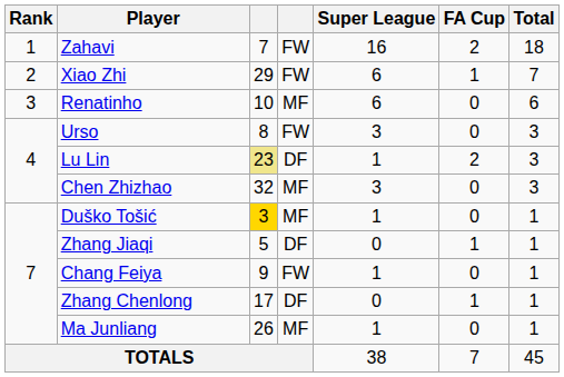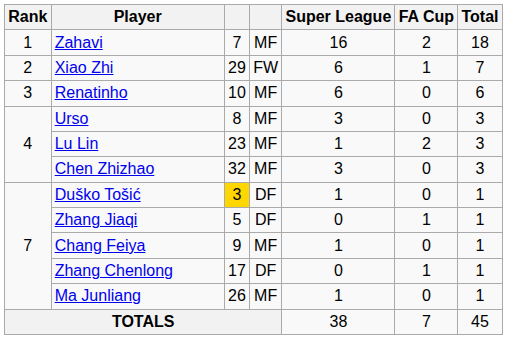Zahavi | column 4: FW -> MF
Urso | column 4: FW -> MF
Lu Lin | column 3: khaki background -> no background
Lu Lin | column 4: DF -> MF
Duško Tošić | column 4: MF -> DF
Chang Feiya | column 4: FW -> MF
